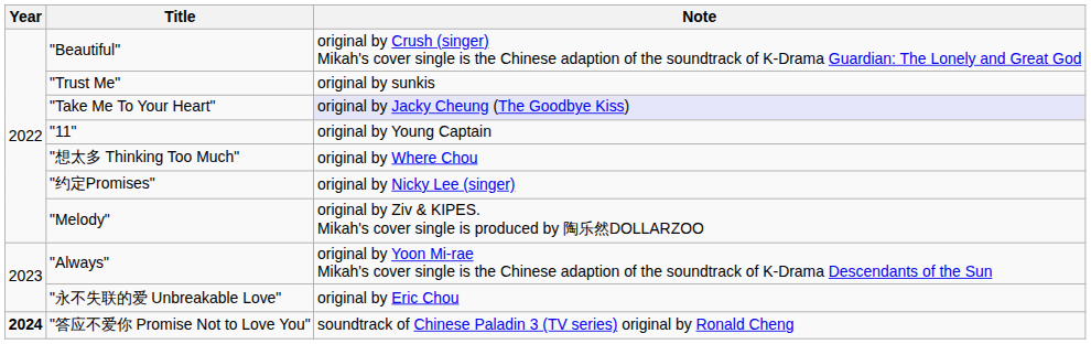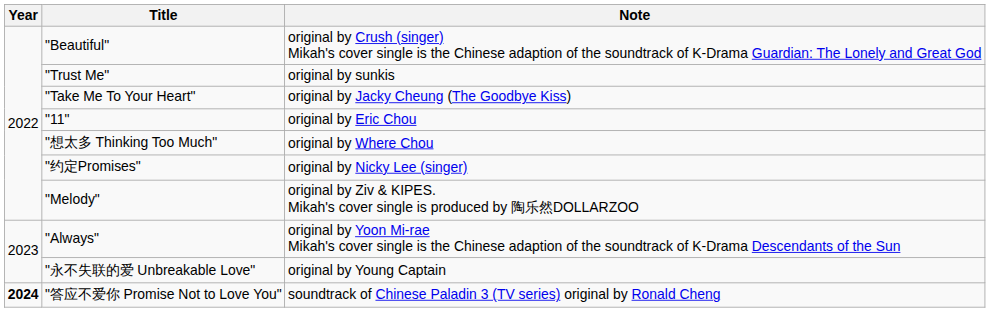"Take Me To Your Heart" | Note: lavender background -> no background
"11" | Note: original by Young Captain -> original by Eric Chou
"永不失联的爱 Unbreakable Love" | Note: original by Eric Chou -> original by Young Captain
